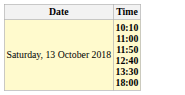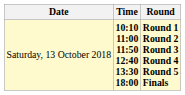+ column: Round | Round 1 Round 2 Round 3 Round 4 Round 5 Finals
